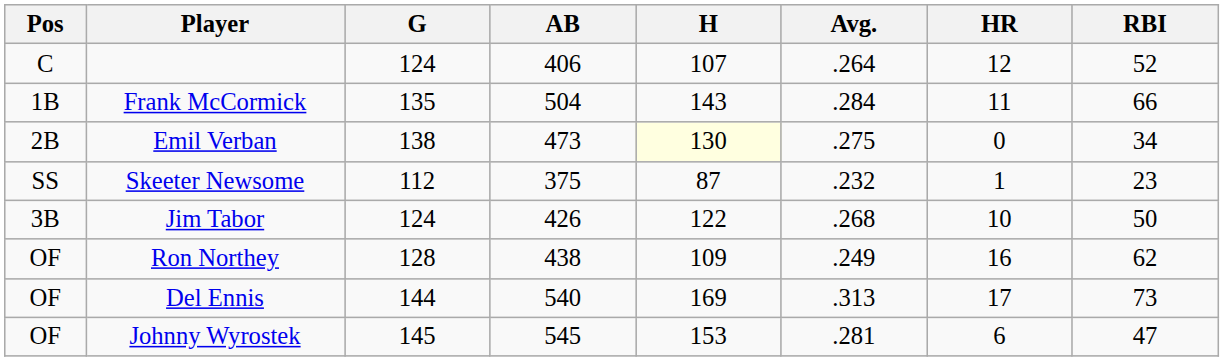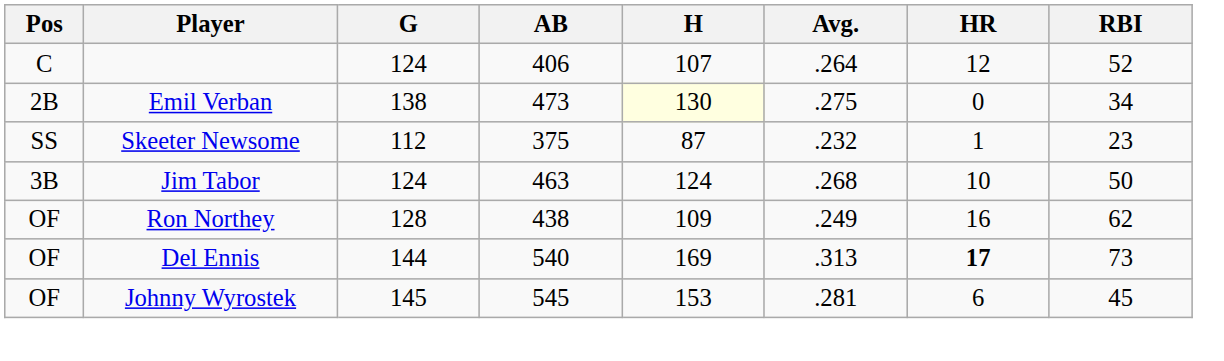- row: 1B | Frank McCormick | 135 | 504 | 143 | .284 | 11 | 66
Jim Tabor | AB: 426 -> 463
Jim Tabor | H: 122 -> 124
Del Ennis | HR: normal -> bold
Johnny Wyrostek | RBI: 47 -> 45
